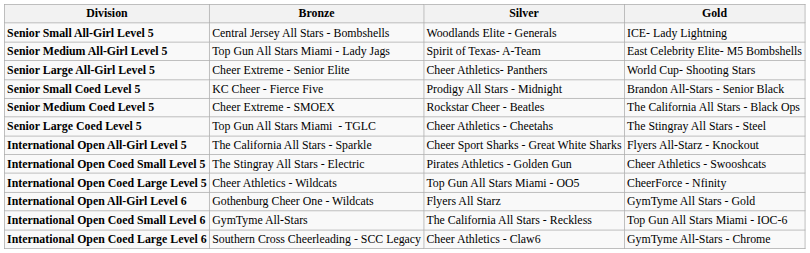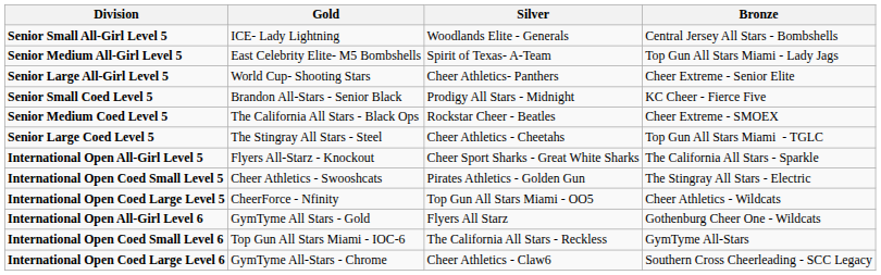columns swapped: Gold <-> Bronze
